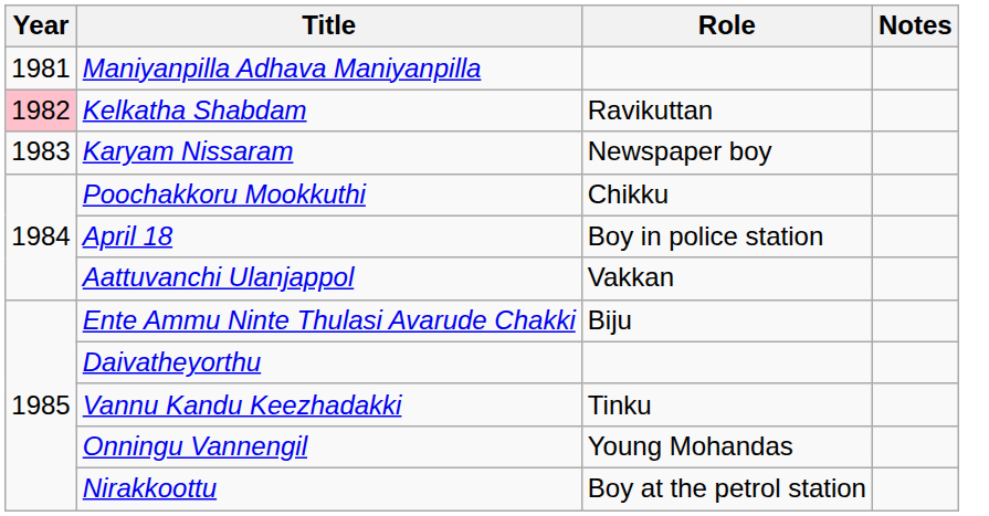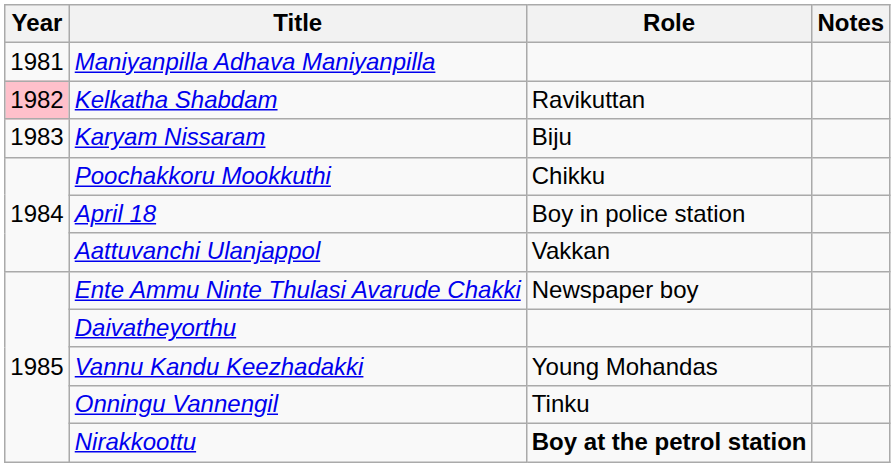Karyam Nissaram | Role: Newspaper boy -> Biju
Ente Ammu Ninte Thulasi Avarude Chakki | Role: Biju -> Newspaper boy
Vannu Kandu Keezhadakki | Role: Tinku -> Young Mohandas
Onningu Vannengil | Role: Young Mohandas -> Tinku
Nirakkoottu | Role: normal -> bold
